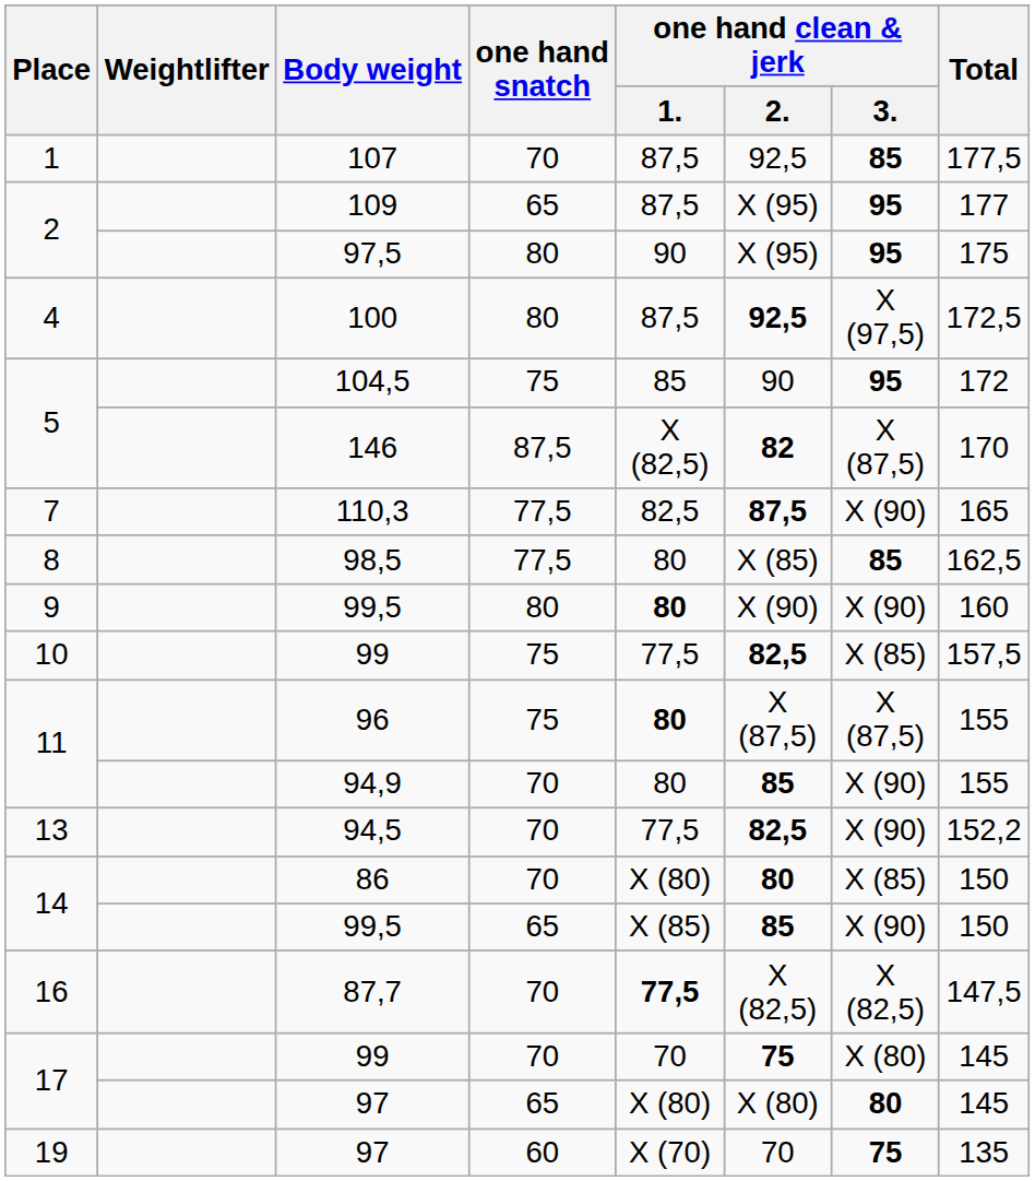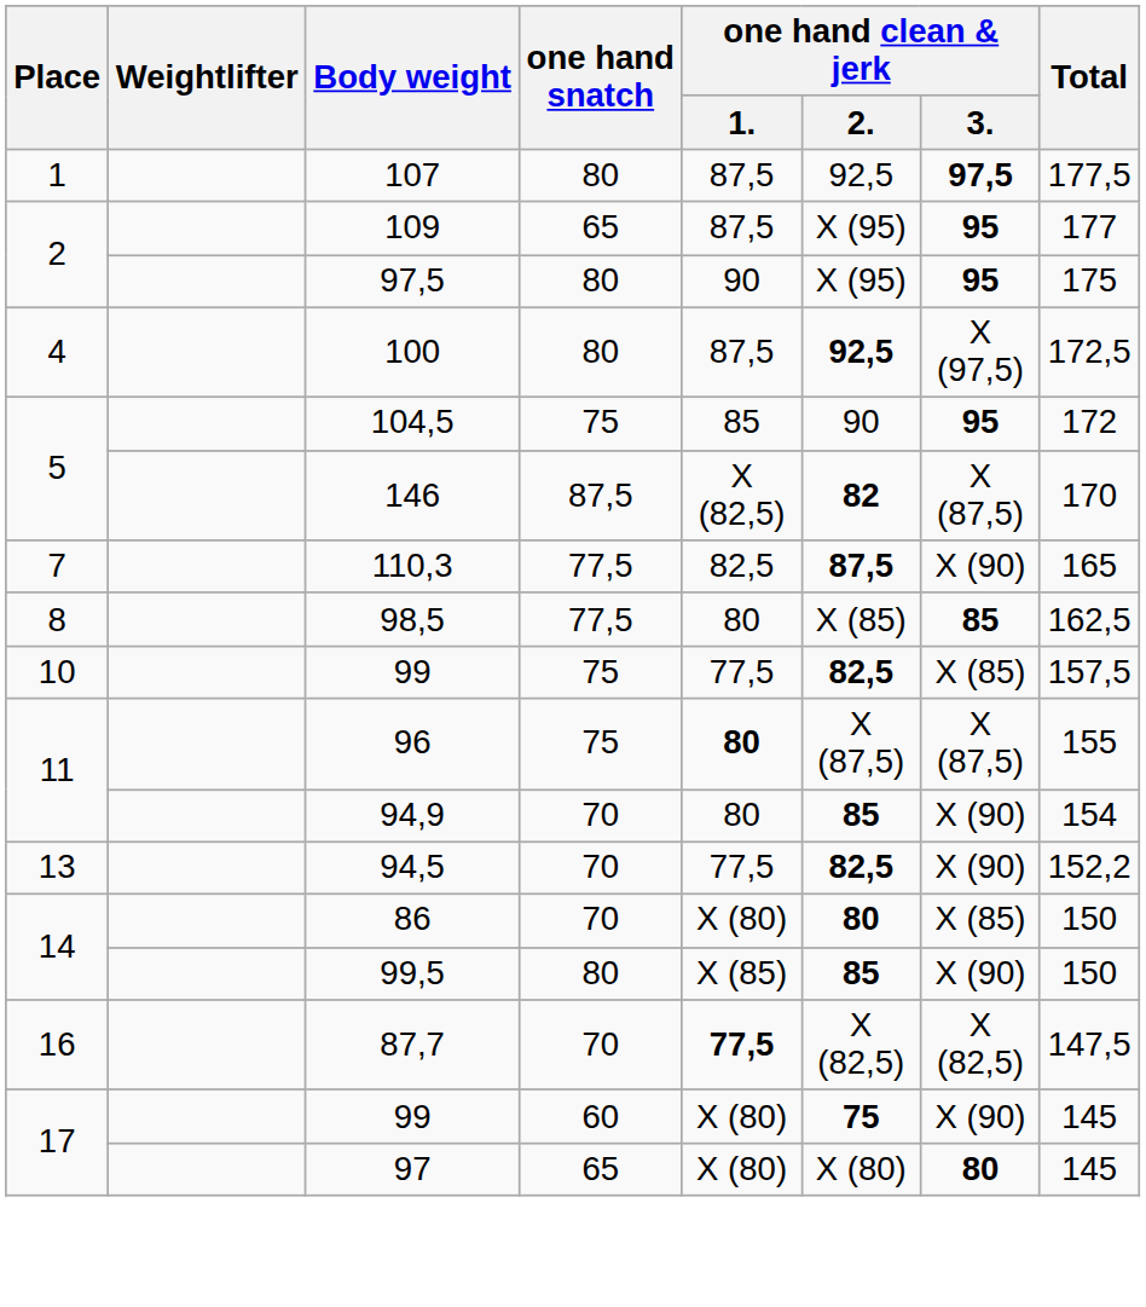107 | one hand snatch: 70 -> 80
107 | one hand clean & jerk / 3.: 85 -> 97,5
- row: 9 | 99,5 | 80 | 80 | X (90) | X (90) | 160
94,9 | Total: 155 -> 154
14 / 99,5 | one hand snatch: 65 -> 80
17 / 99 | one hand snatch: 70 -> 60
17 / 99 | one hand clean & jerk / 1.: 70 -> X (80)
17 / 99 | one hand clean & jerk / 3.: X (80) -> X (90)
- row: 19 | 97 | 60 | X (70) | 70 | 75 | 135
